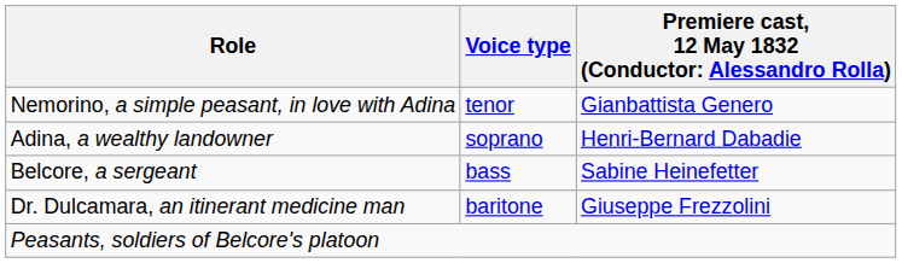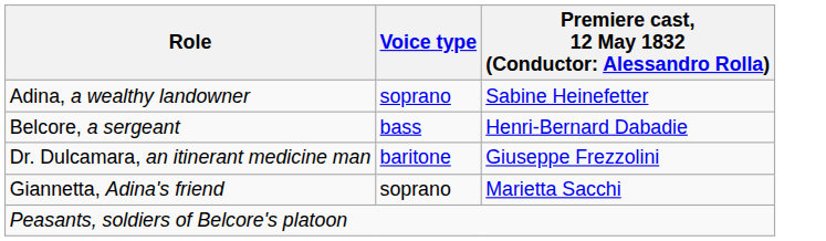- row: Nemorino, a simple peasant, in love with Adina | tenor | Gianbattista Genero
Adina, a wealthy landowner | column 3: Henri-Bernard Dabadie -> Sabine Heinefetter
Belcore, a sergeant | column 3: Sabine Heinefetter -> Henri-Bernard Dabadie
+ row: Giannetta, Adina's friend | soprano | Marietta Sacchi
